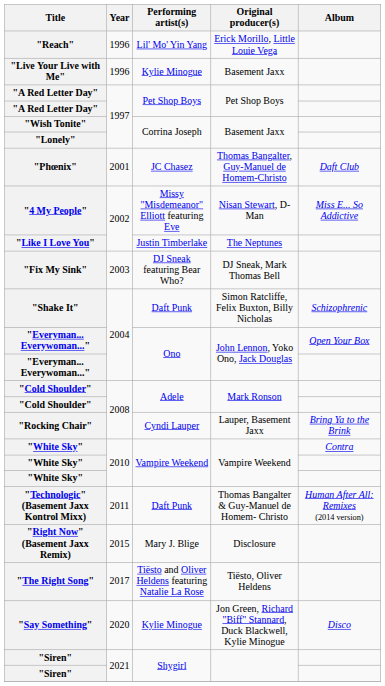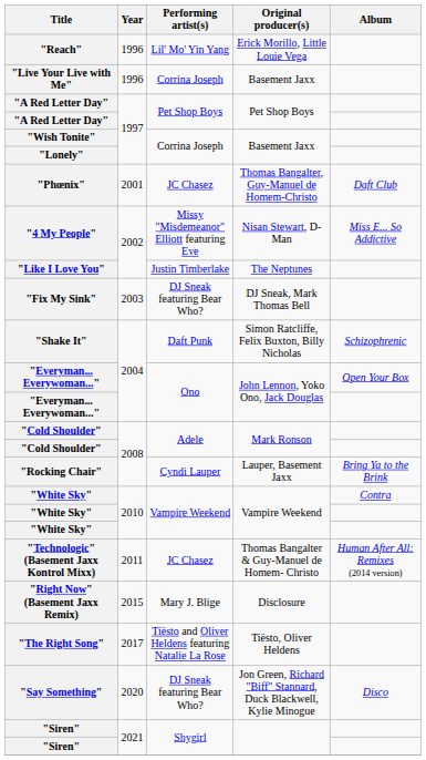"Live Your Live with Me" | Performing artist(s): Kylie Minogue -> Corrina Joseph
"Technologic" (Basement Jaxx Kontrol Mixx) | Performing artist(s): Daft Punk -> JC Chasez
"Say Something" | Performing artist(s): Kylie Minogue -> DJ Sneak featuring Bear Who?
